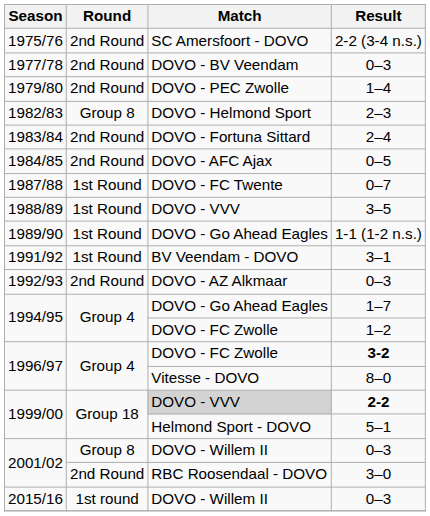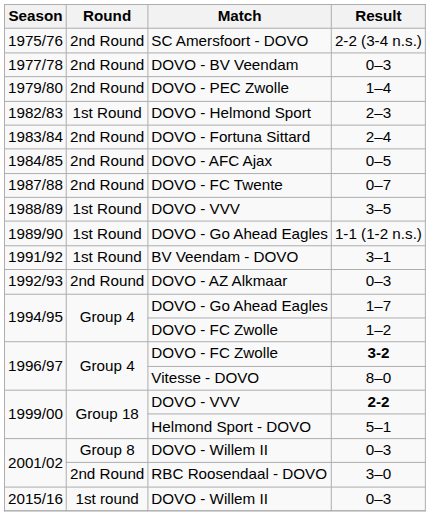2–3 | Round: Group 8 -> 1st Round
0–7 | Round: 1st Round -> 2nd Round
2-2 | Match: lightgrey background -> no background
